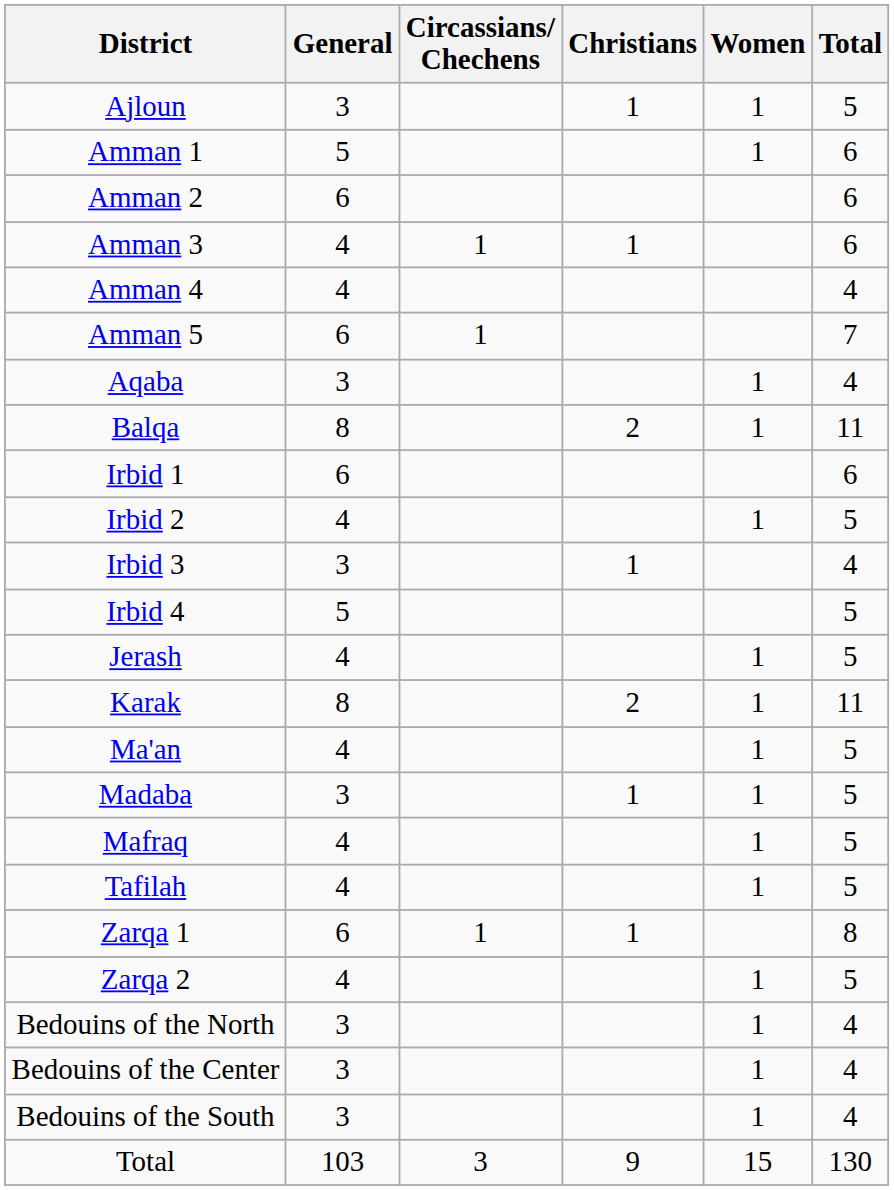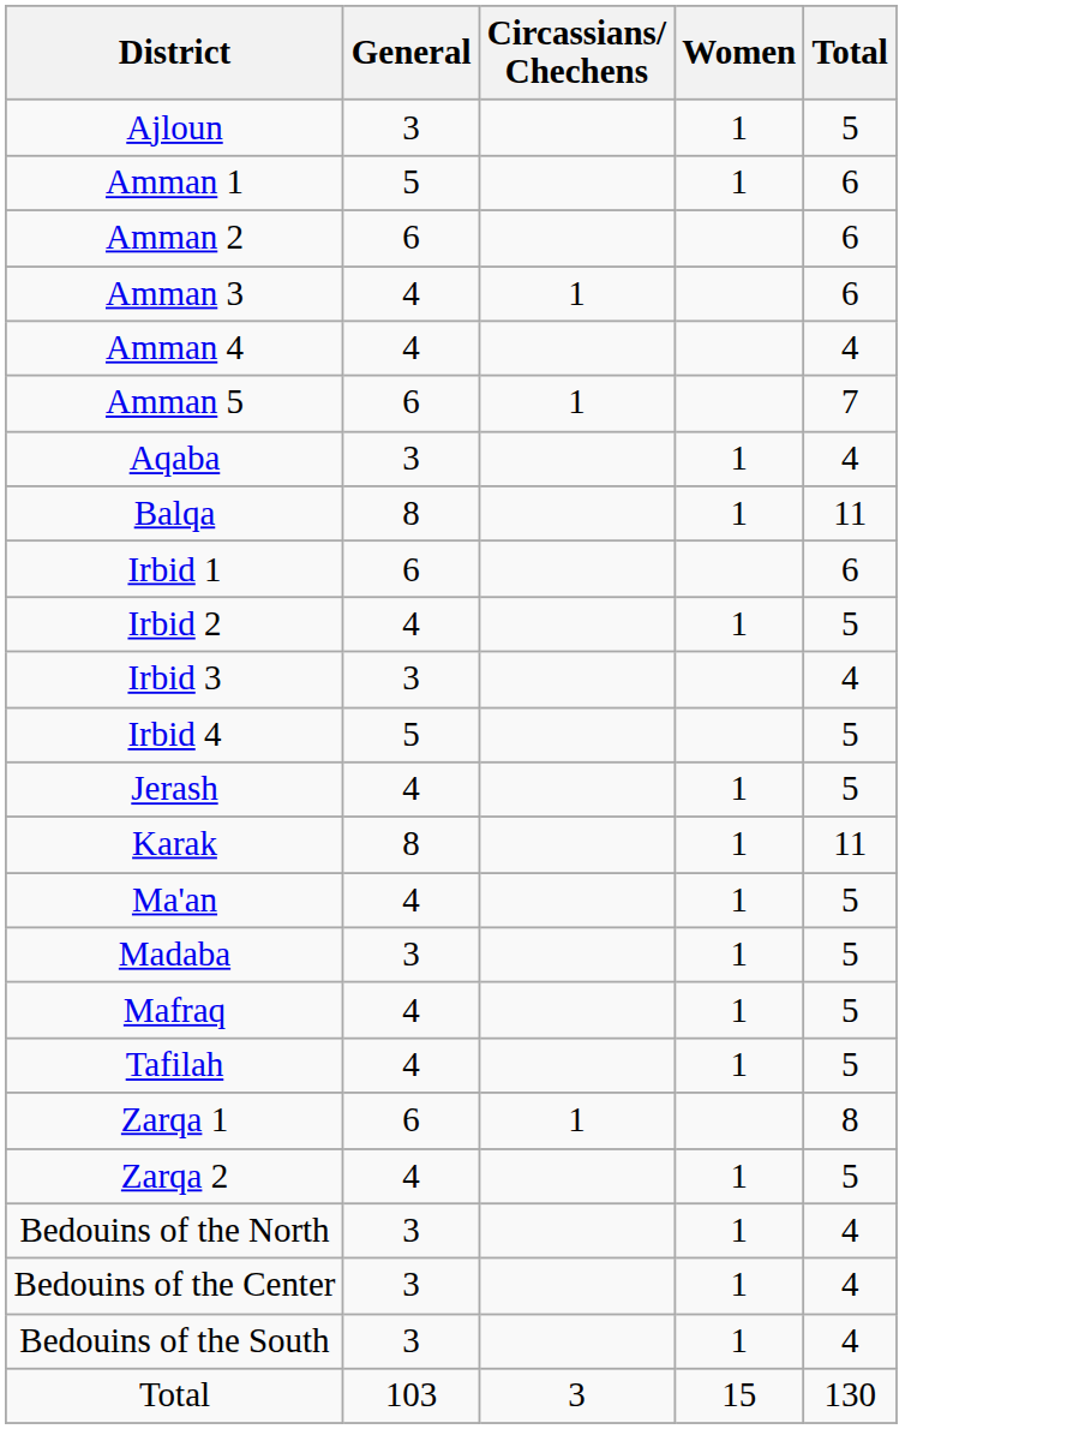- column: Christians | 1 | 1 | 2 | 1 | 2 | 1 | 1 | 9
